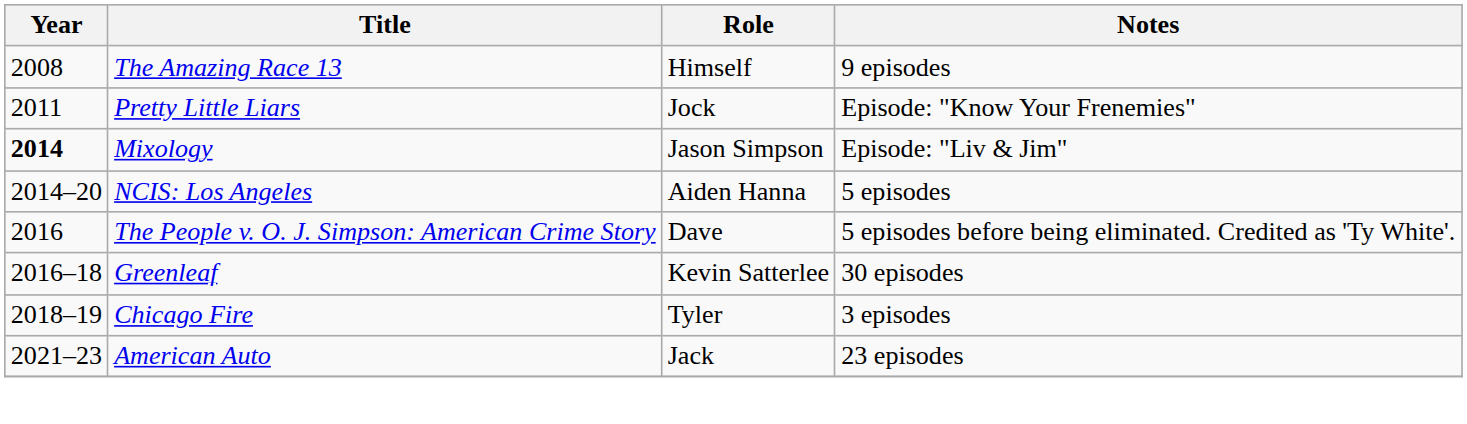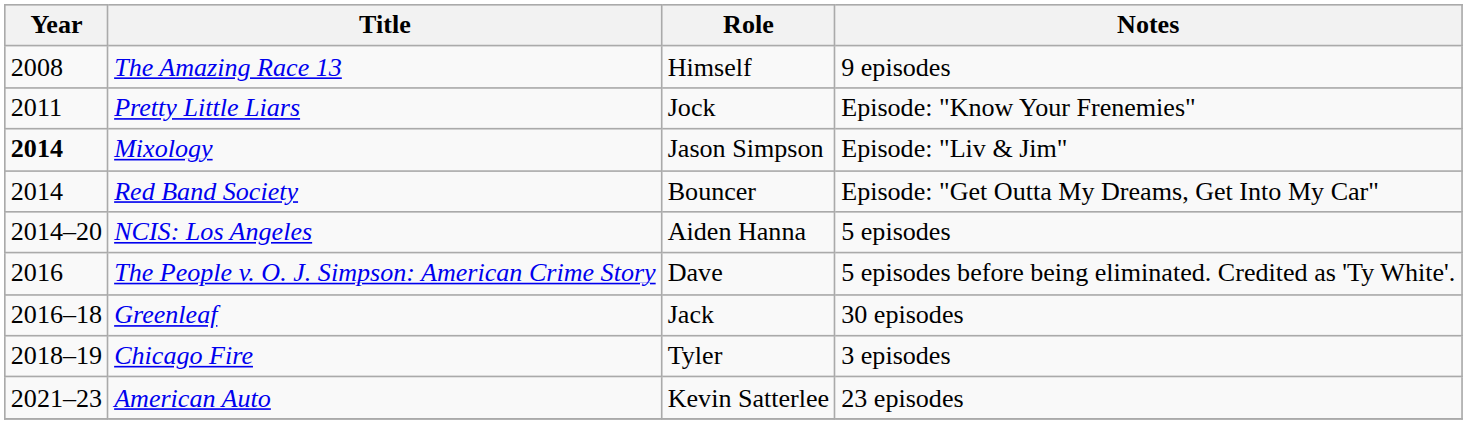+ row: 2014 | Red Band Society | Bouncer | Episode: "Get Outta My Dreams, Get Into My Car"
Greenleaf | Role: Kevin Satterlee -> Jack
American Auto | Role: Jack -> Kevin Satterlee
